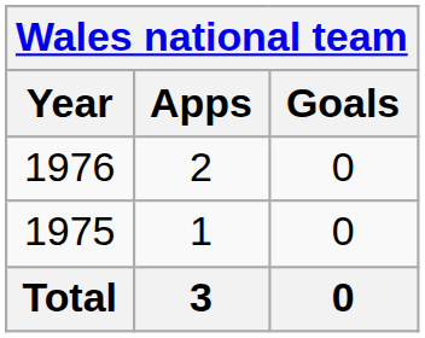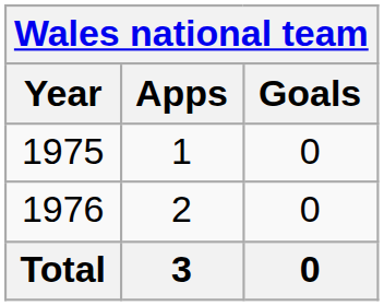rows swapped: 1975 <-> 1976
